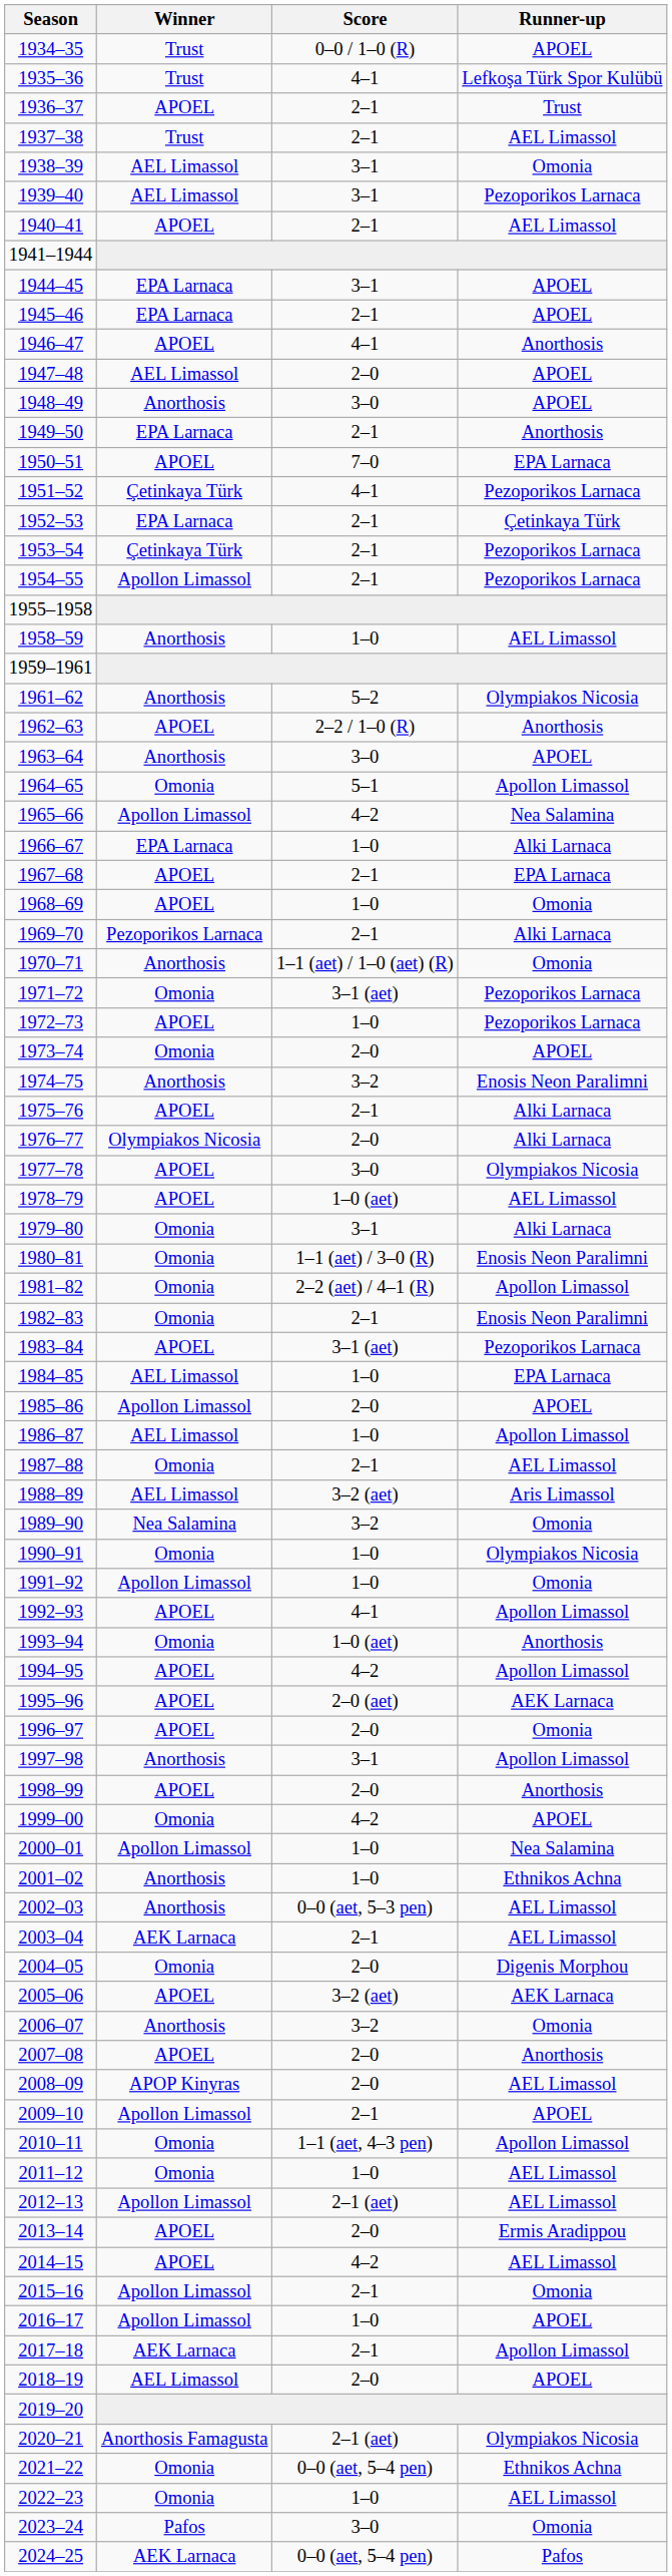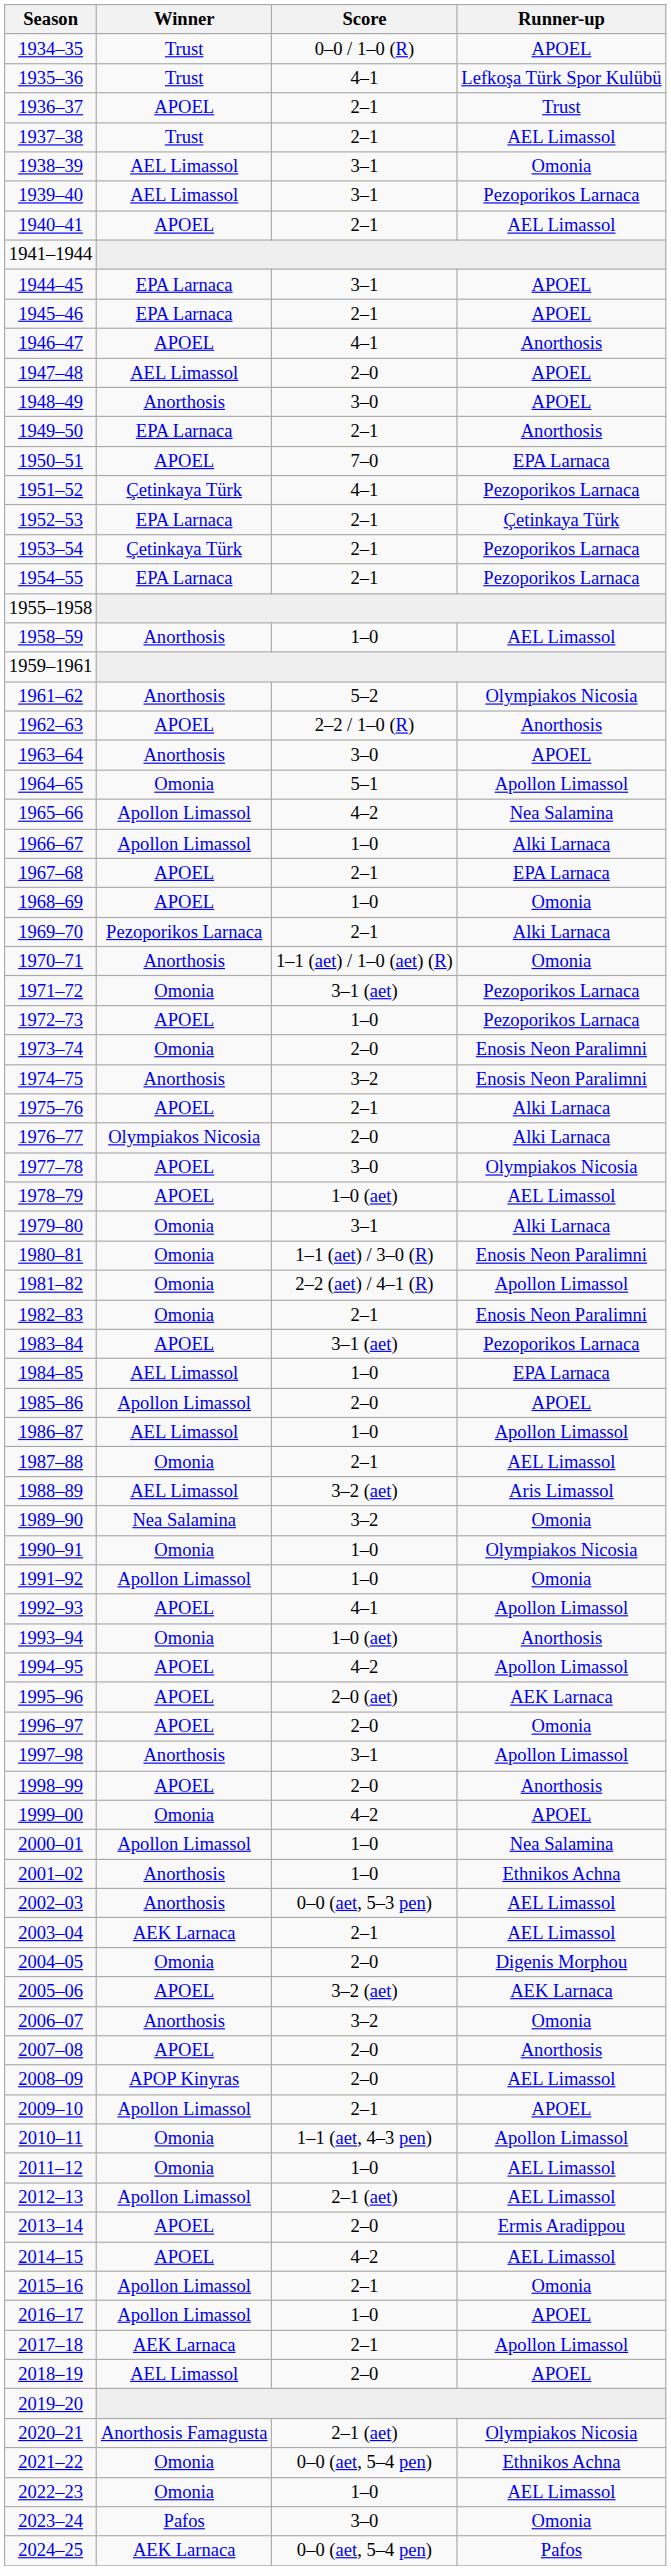1954–55 | Winner: Apollon Limassol -> EPA Larnaca
1966–67 | Winner: EPA Larnaca -> Apollon Limassol
1973–74 | Runner-up: APOEL -> Enosis Neon Paralimni
